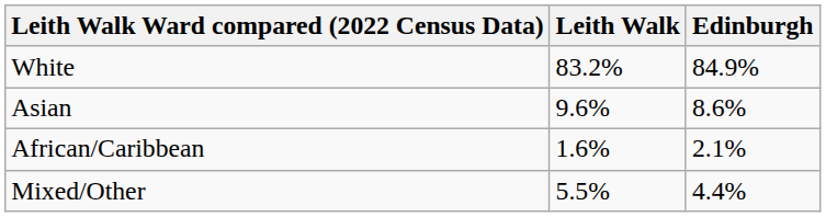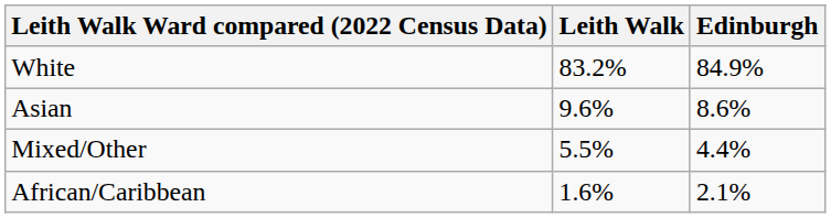rows swapped: African/Caribbean <-> Mixed/Other
